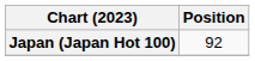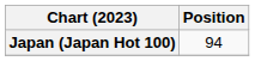Japan (Japan Hot 100) | Position: 92 -> 94
